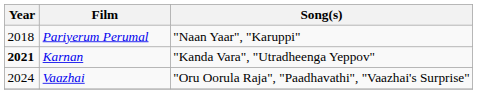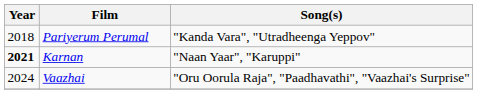Pariyerum Perumal | Song(s): "Naan Yaar", "Karuppi" -> "Kanda Vara", "Utradheenga Yeppov"
Karnan | Song(s): "Kanda Vara", "Utradheenga Yeppov" -> "Naan Yaar", "Karuppi"
